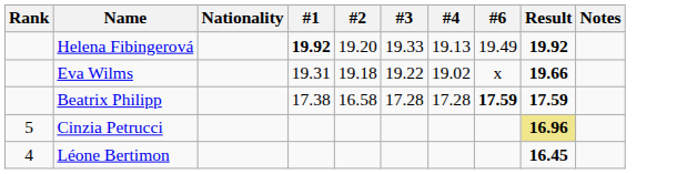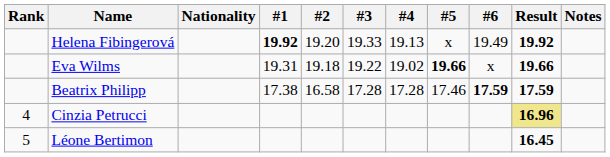+ column: #5 | x | 19.66 | 17.46
Cinzia Petrucci | Rank: 5 -> 4
Léone Bertimon | Rank: 4 -> 5
